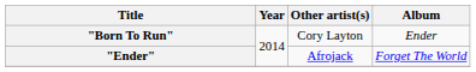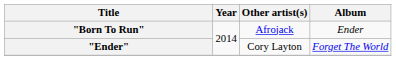"Born To Run" | Other artist(s): Cory Layton -> Afrojack
"Ender" | Other artist(s): Afrojack -> Cory Layton
